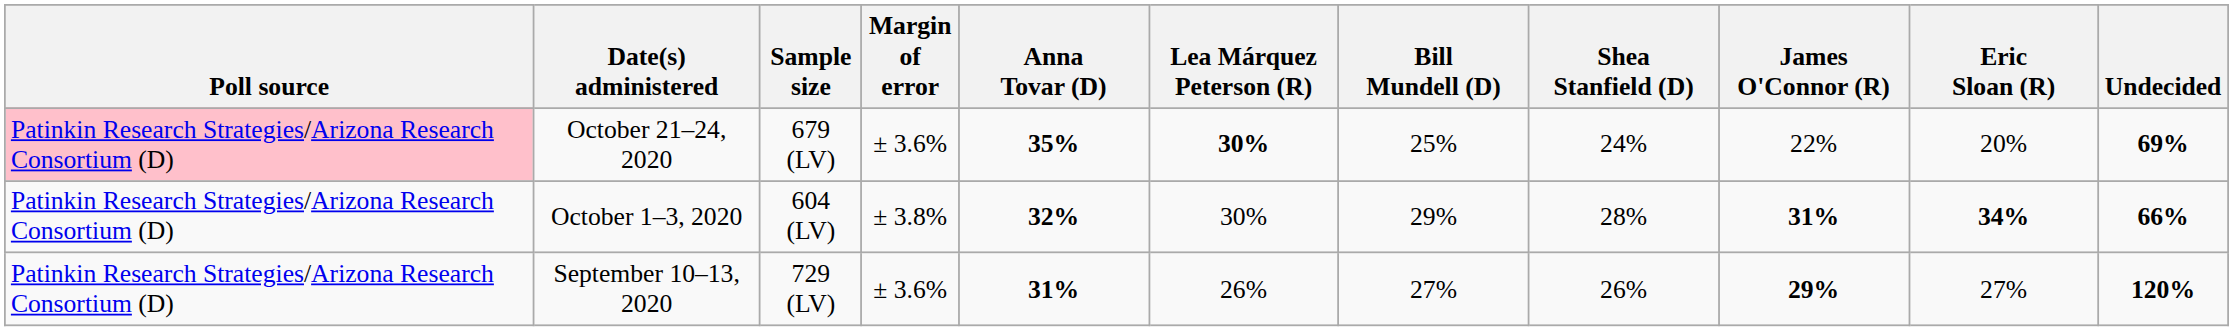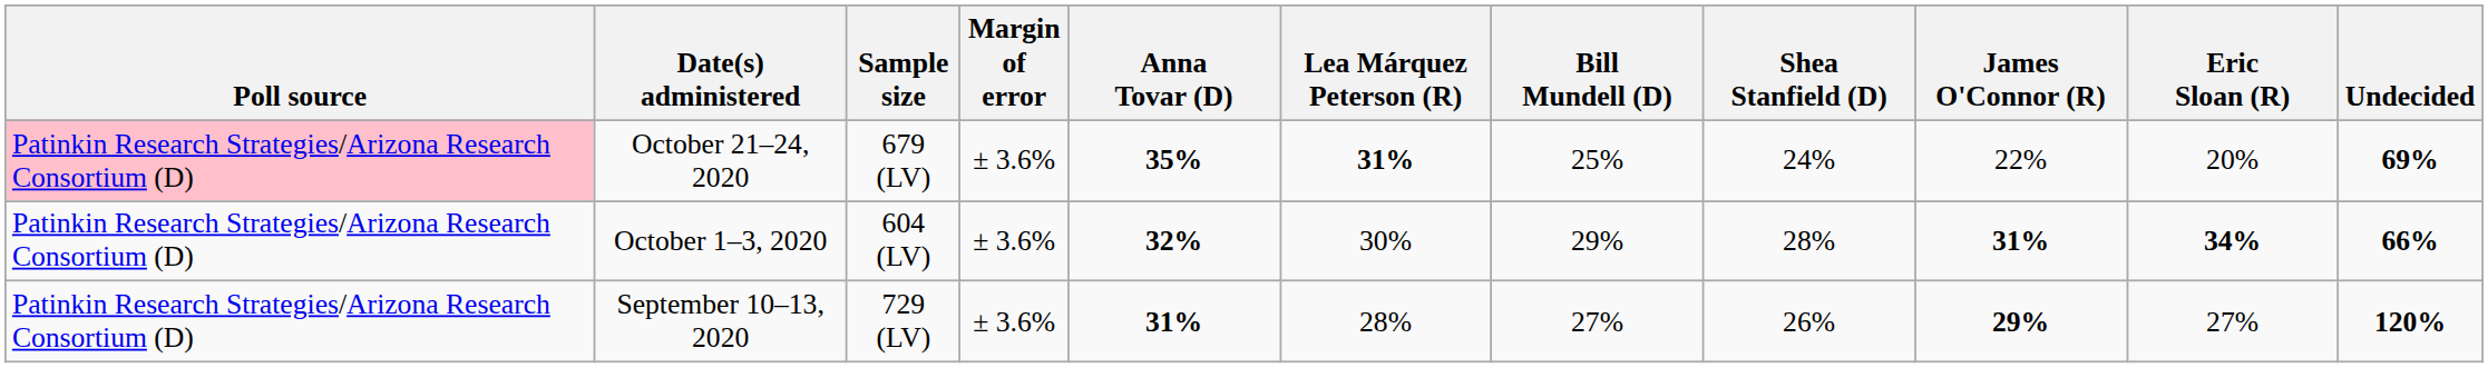October 21–24, 2020 | Lea Márquez Peterson (R): 30% -> 31%
October 1–3, 2020 | Margin of error: ± 3.8% -> ± 3.6%
September 10–13, 2020 | Lea Márquez Peterson (R): 26% -> 28%
